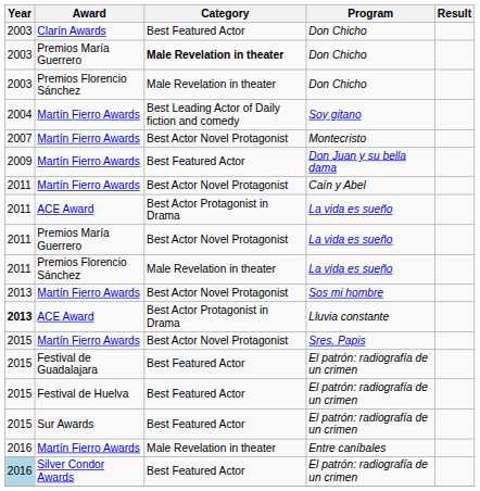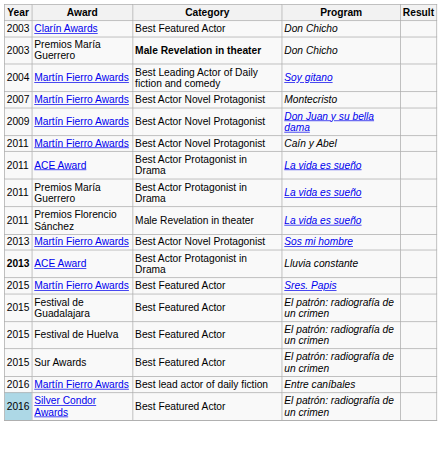- row: 2003 | Premios Florencio Sánchez | Male Revelation in theater | Don Chicho
Don Juan y su bella dama | Category: Best Featured Actor -> Best Actor Novel Protagonist
Premios María Guerrero / La vida es sueño | Category: Best Actor Novel Protagonist -> Best Actor Protagonist in Drama
Sres. Papis | Category: Best Actor Novel Protagonist -> Best Featured Actor
Entre caníbales | Category: Male Revelation in theater -> Best lead actor of daily fiction
